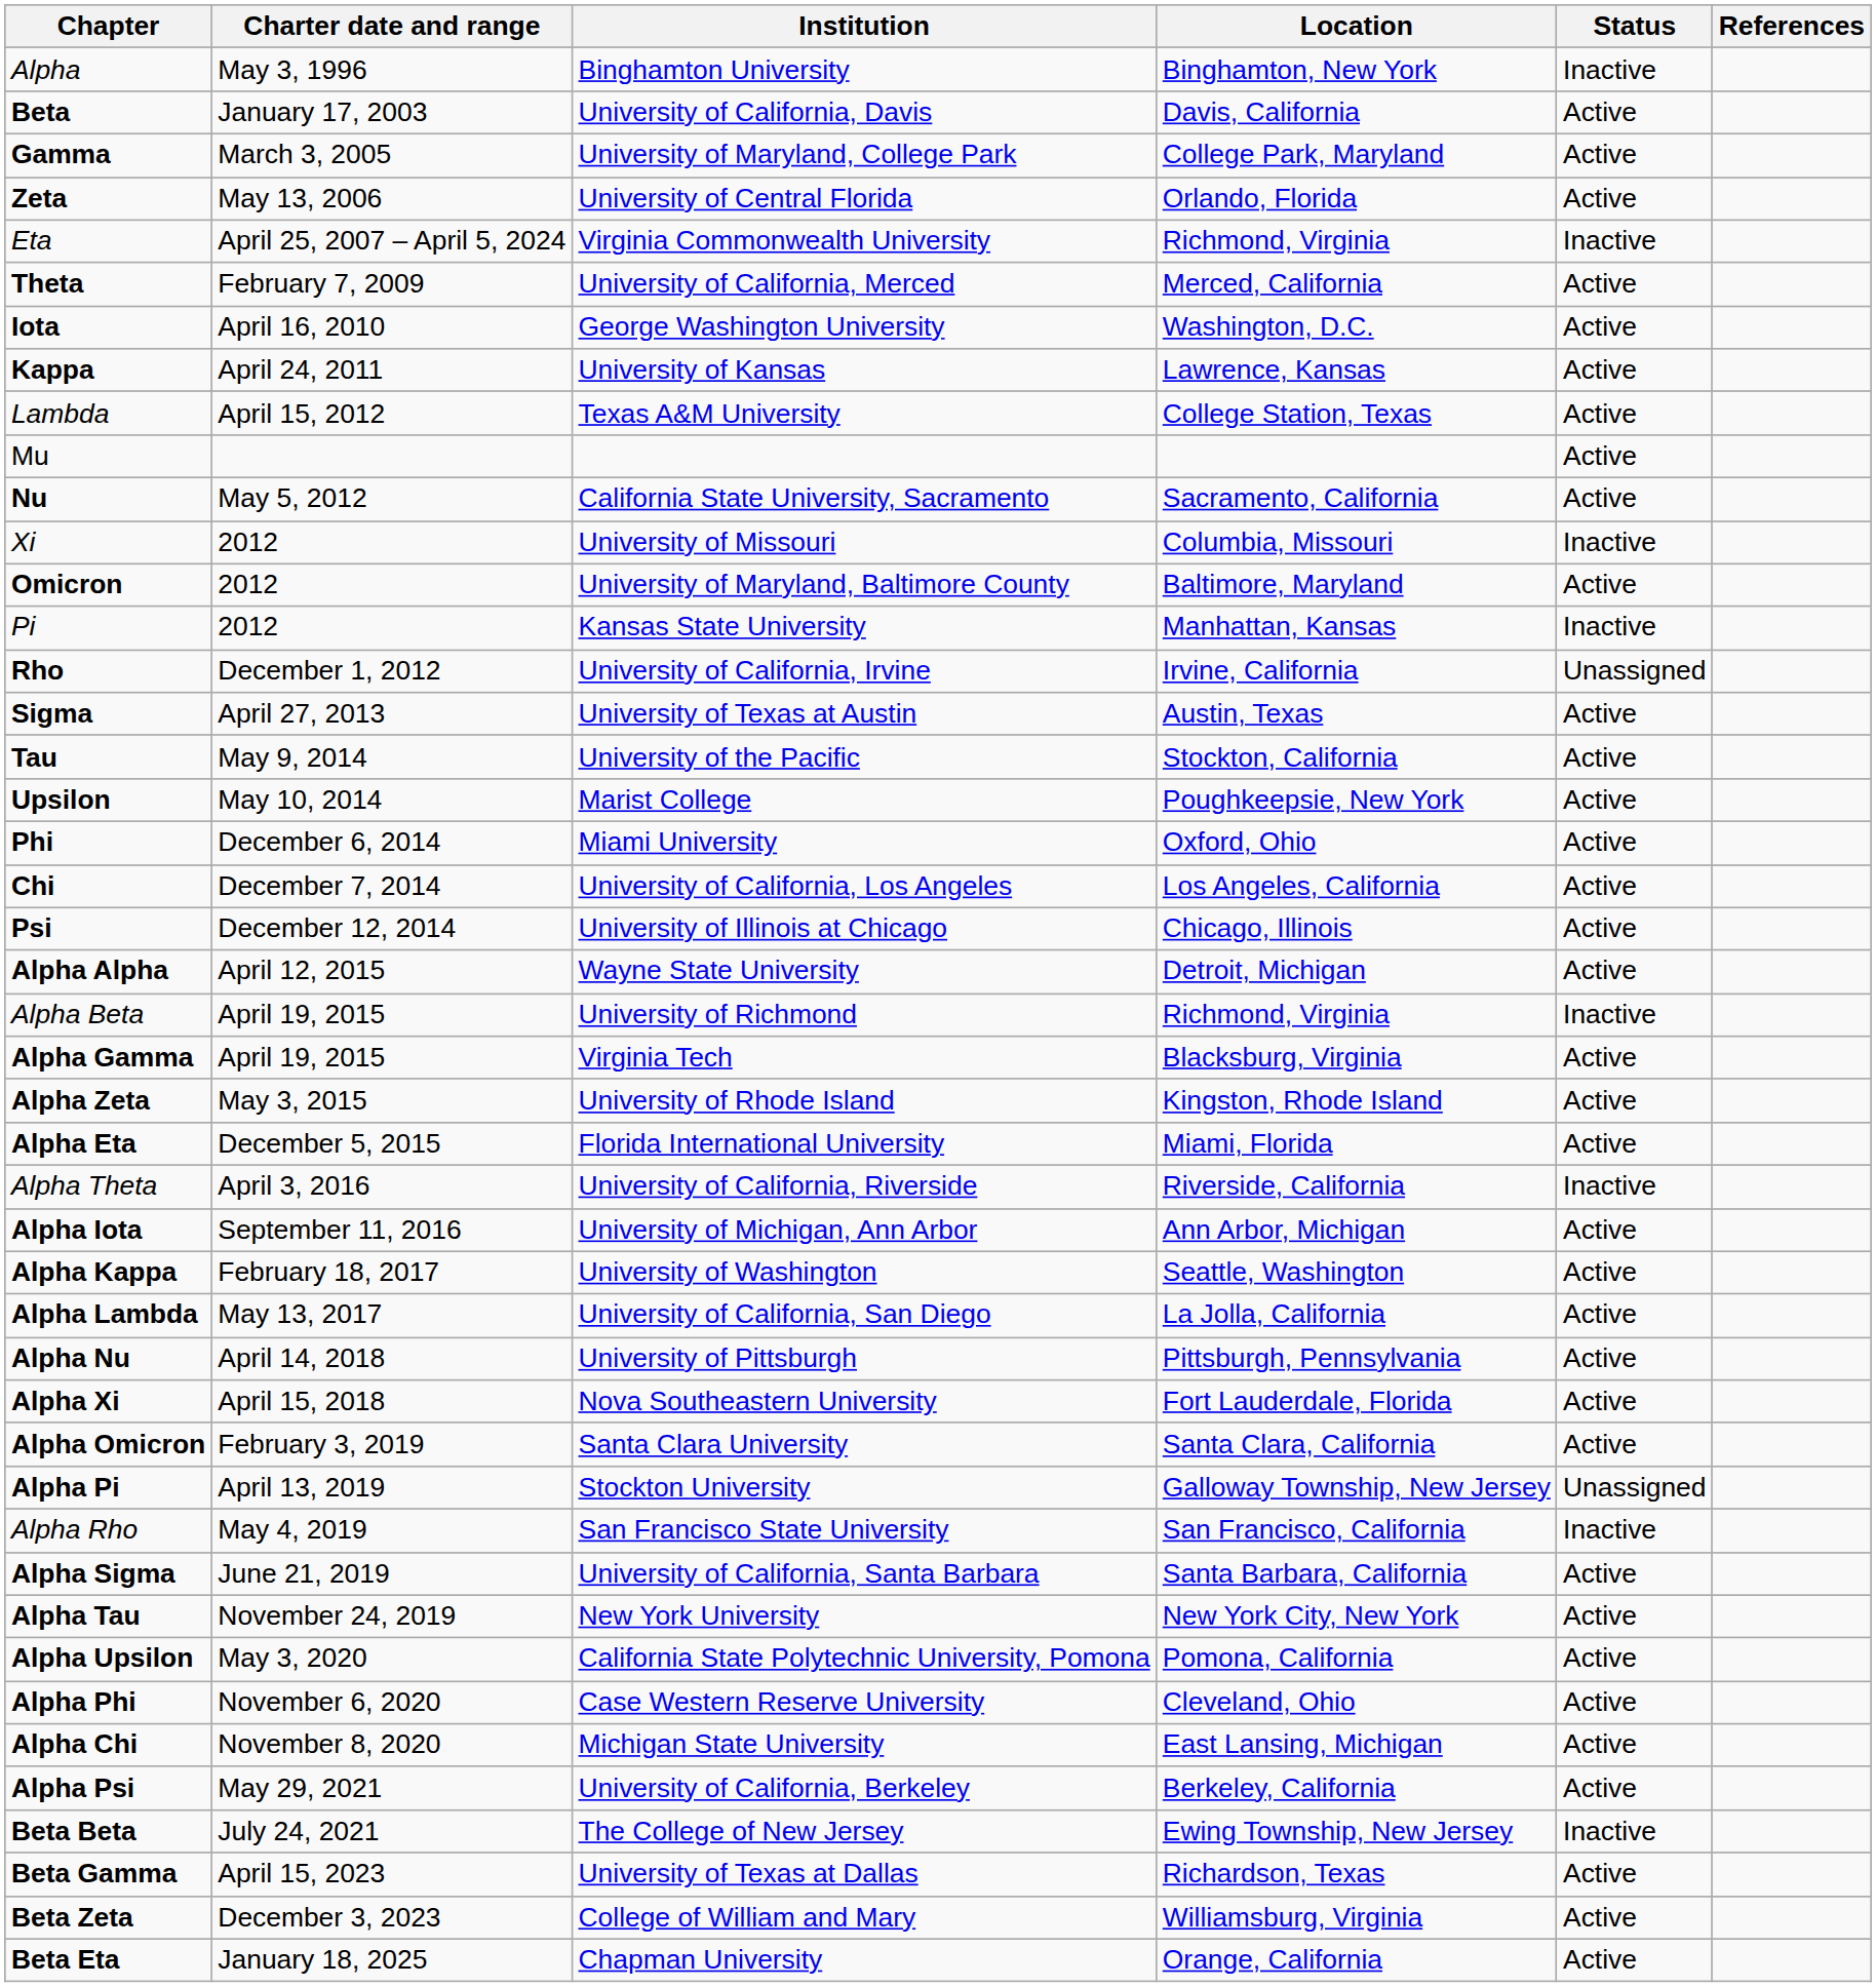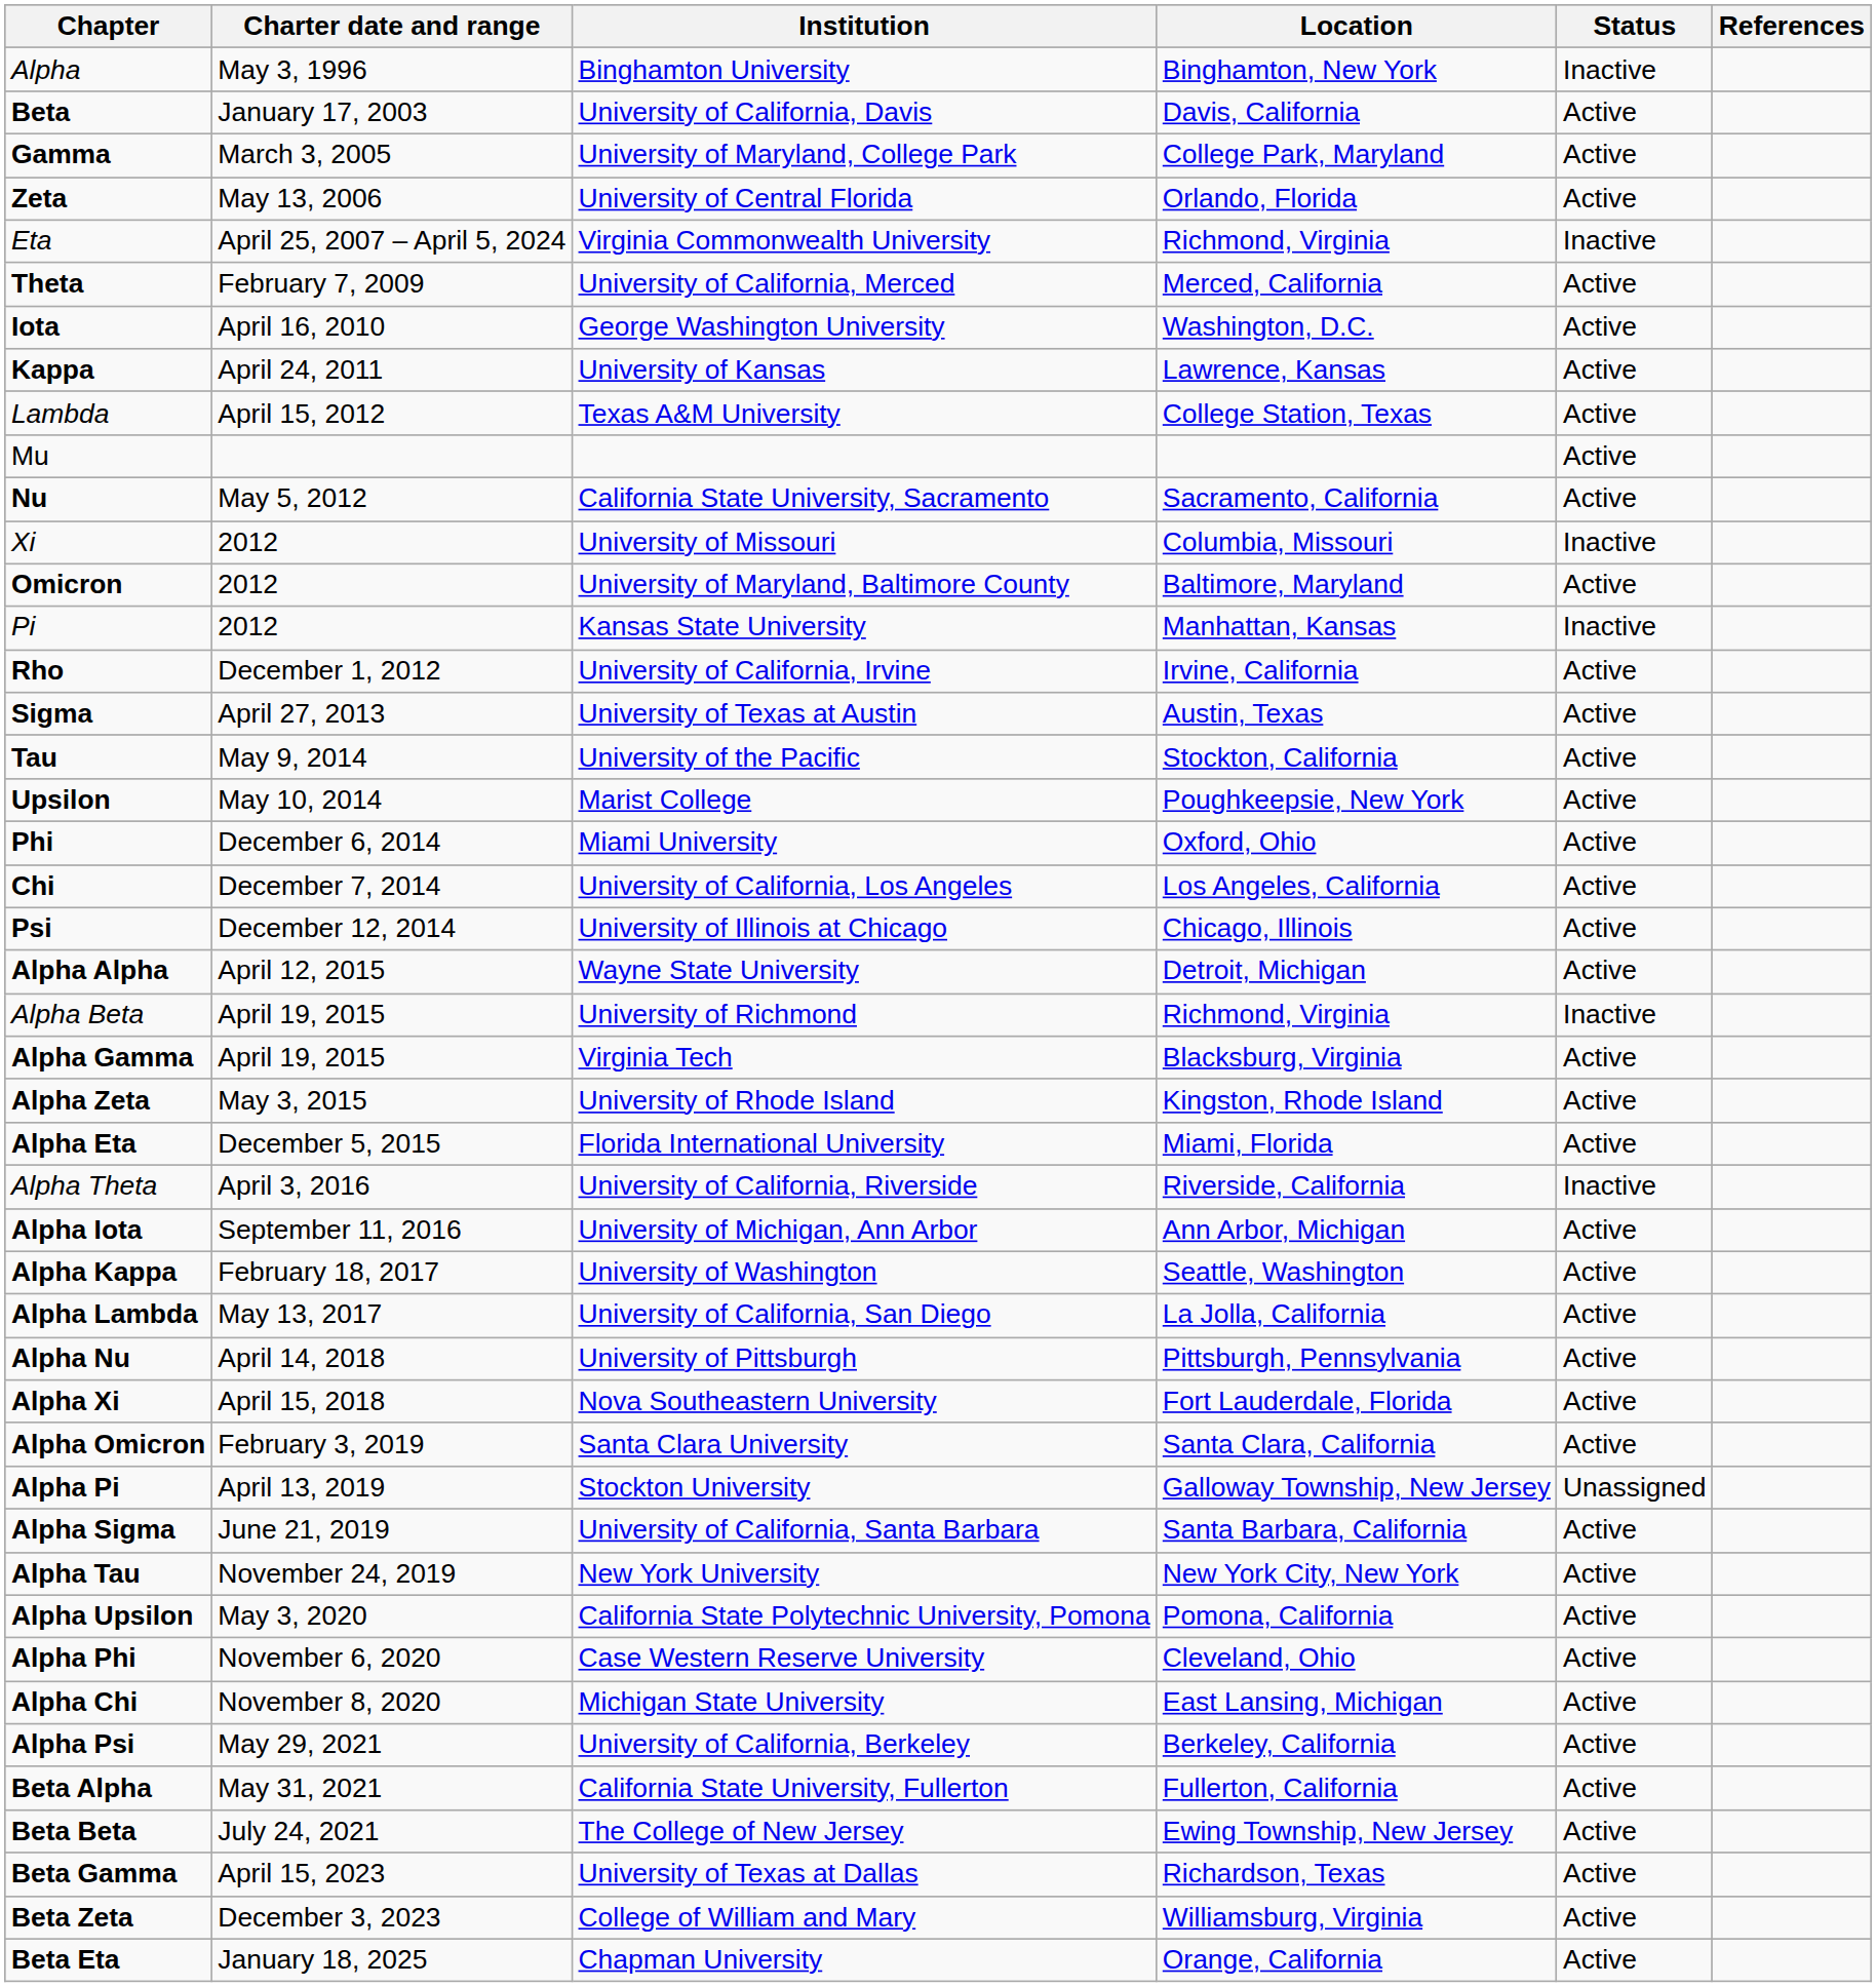Rho | Status: Unassigned -> Active
- row: Alpha Rho | May 4, 2019 | San Francisco State University | San Francisco, California | Inactive
+ row: Beta Alpha | May 31, 2021 | California State University, Fullerton | Fullerton, California | Active
Beta Beta | Status: Inactive -> Active
